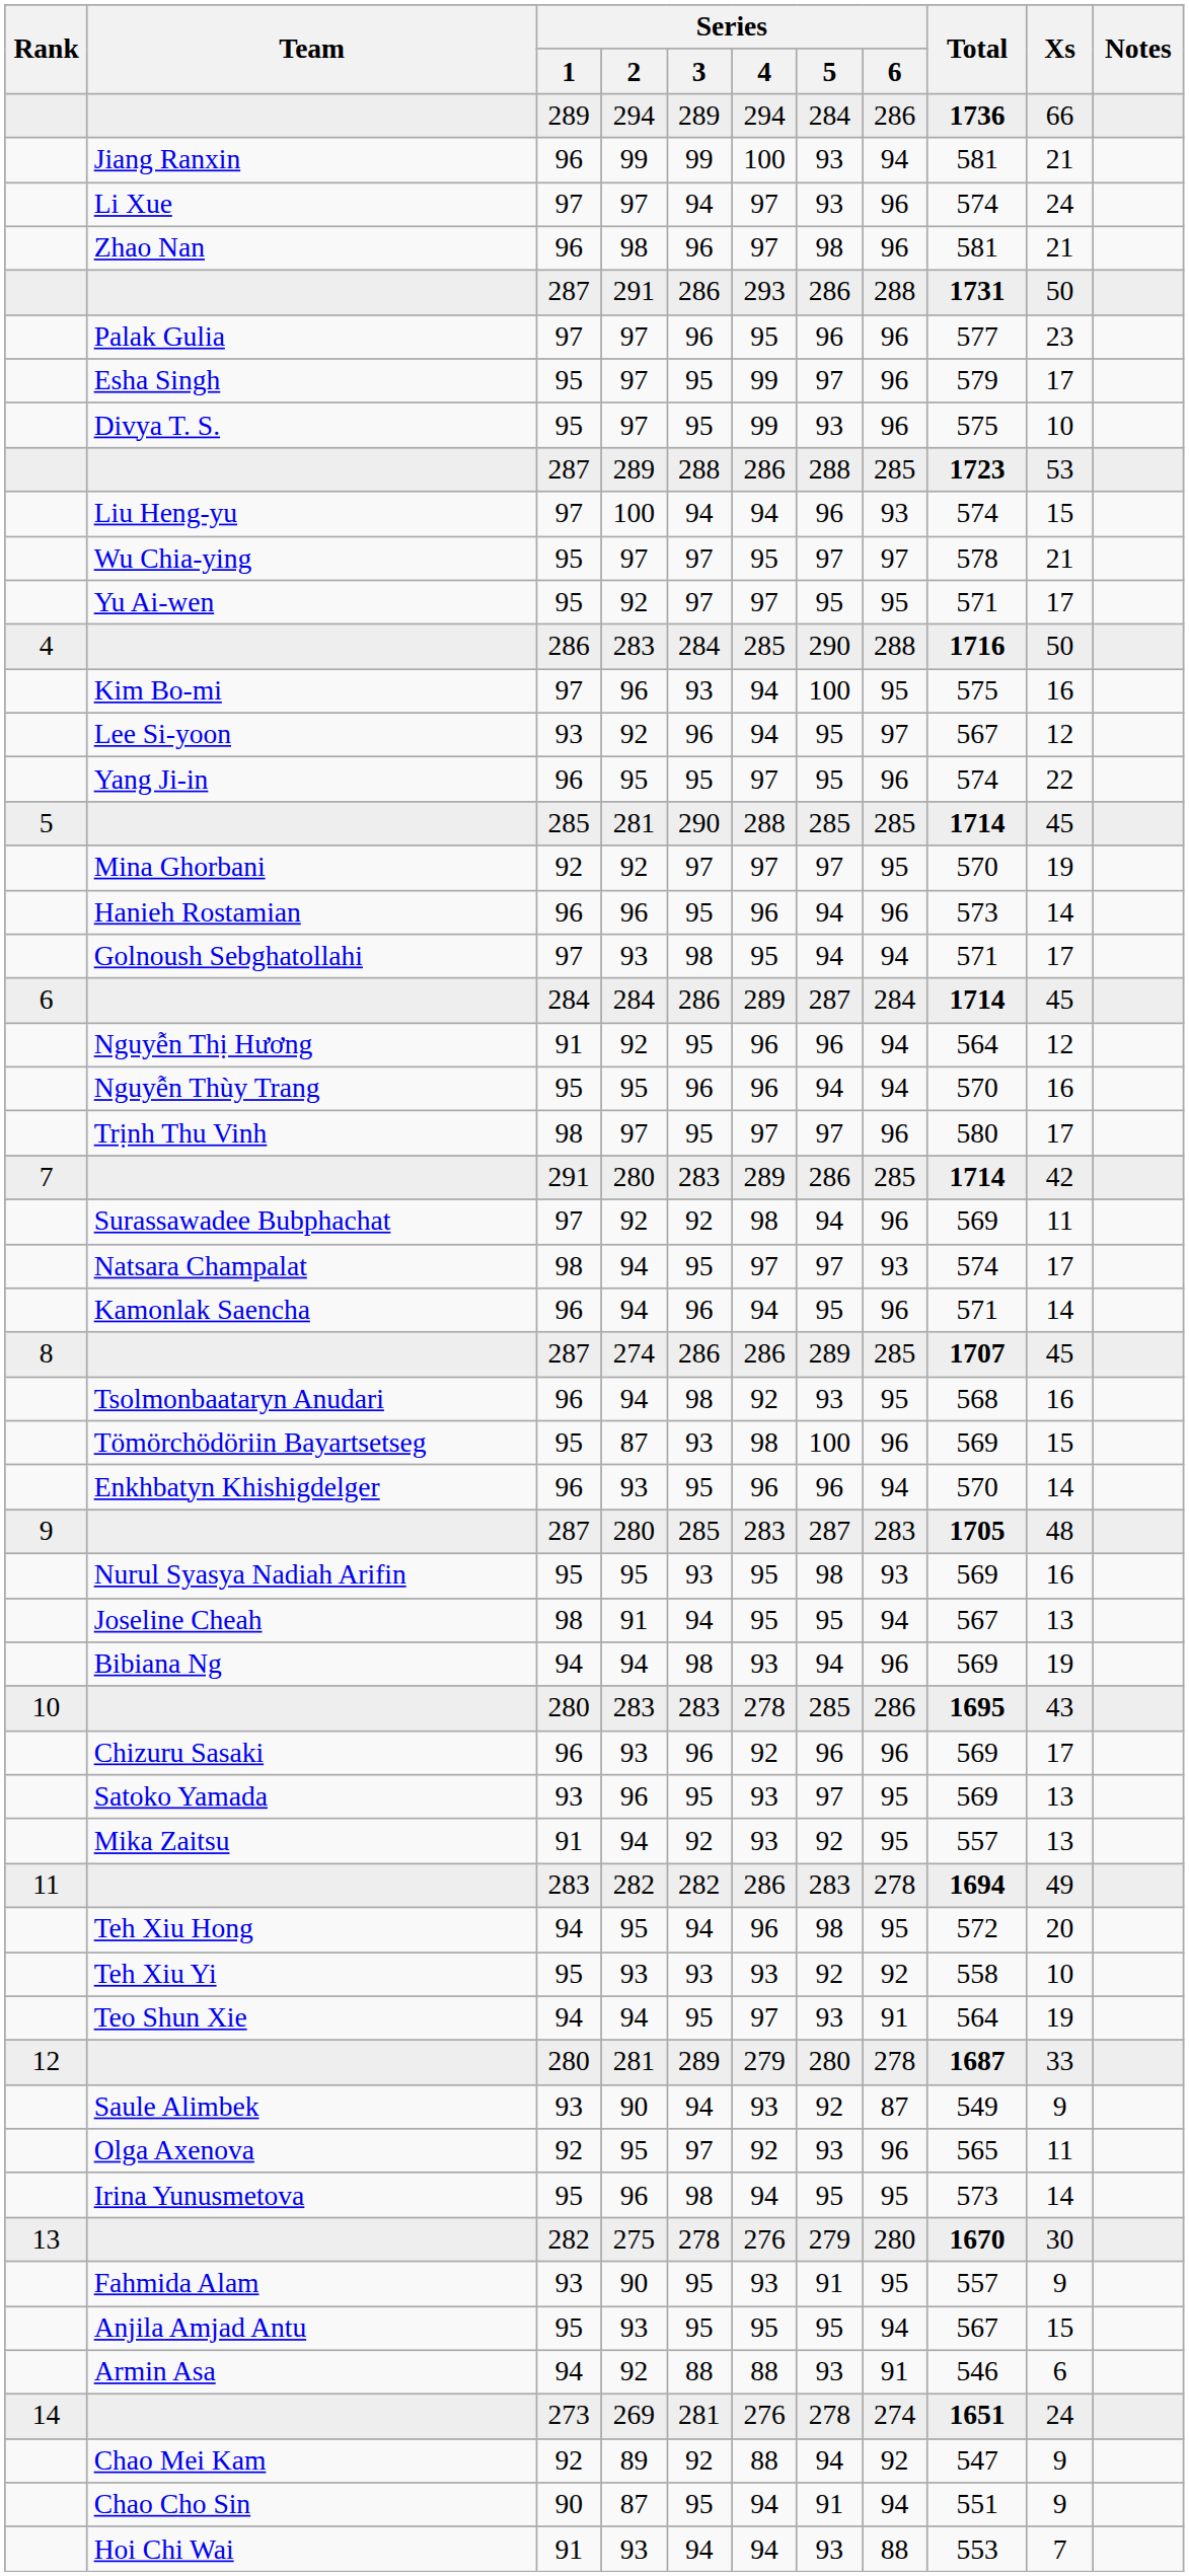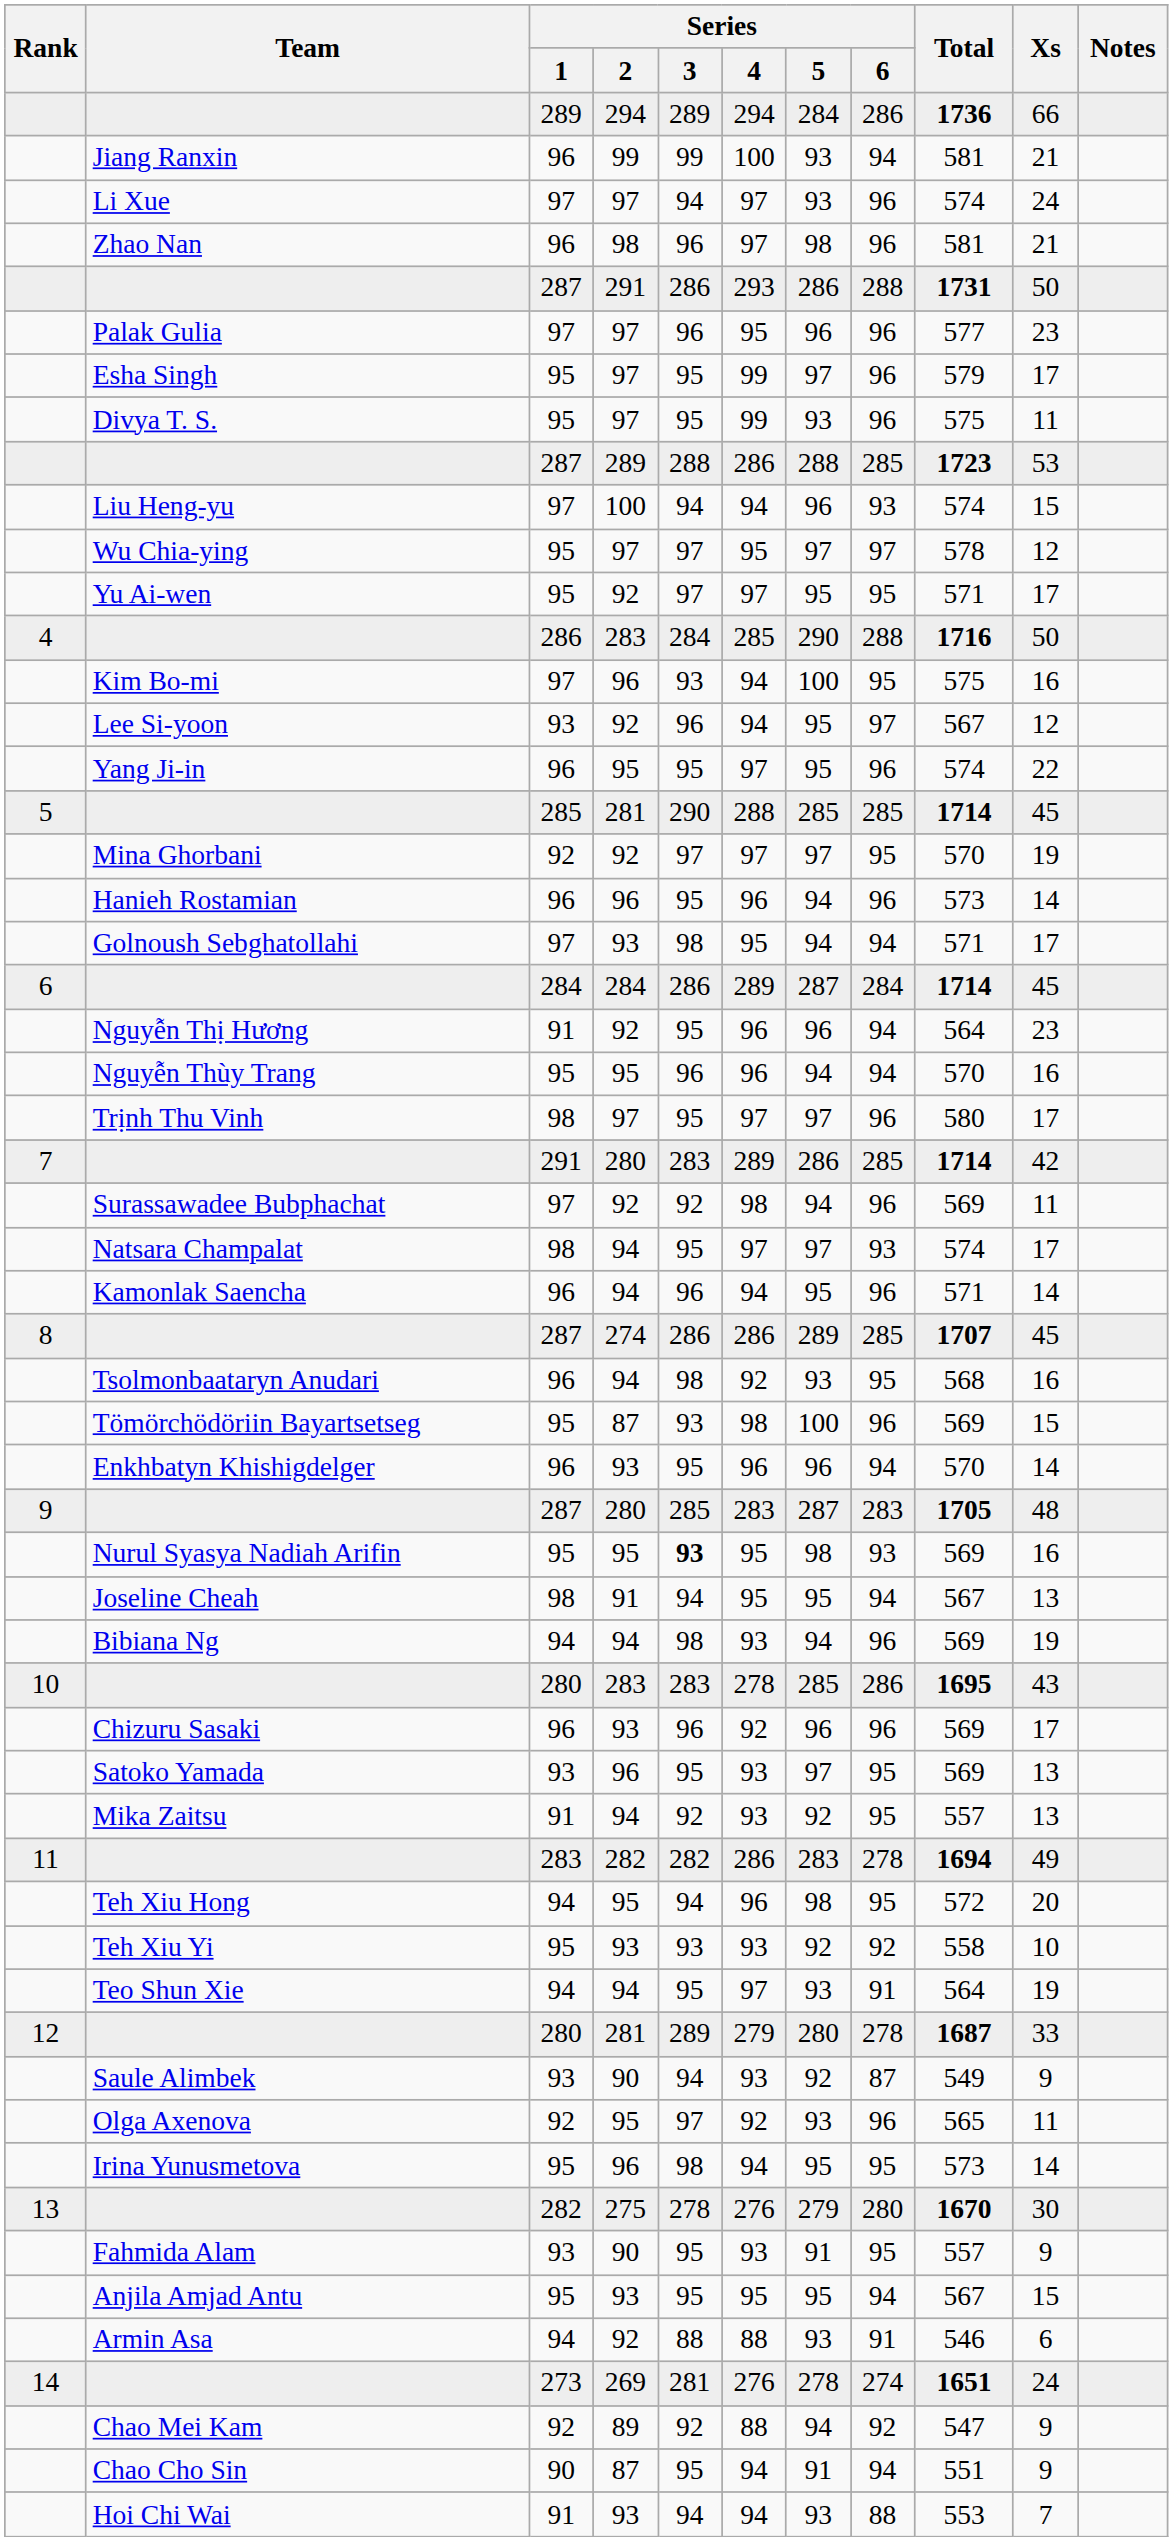Divya T. S. | Xs: 10 -> 11
Wu Chia-ying | Xs: 21 -> 12
Nguyễn Thị Hương | Xs: 12 -> 23
Nurul Syasya Nadiah Arifin | Series / 3: normal -> bold
